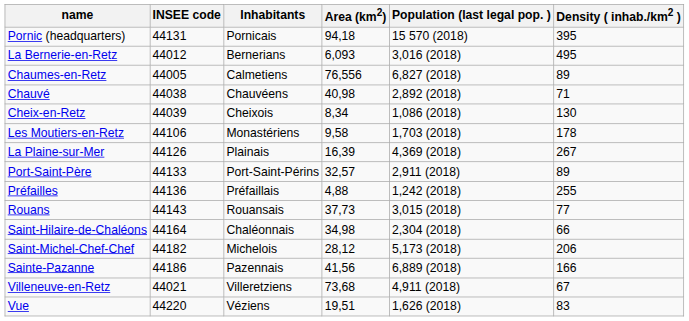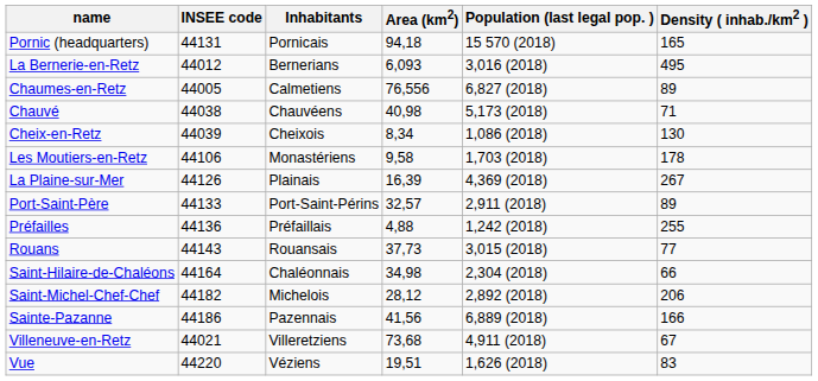Pornic (headquarters) | Density ( inhab./km2 ): 395 -> 165
Chauvé | Population (last legal pop. ): 2,892 (2018) -> 5,173 (2018)
Saint-Michel-Chef-Chef | Population (last legal pop. ): 5,173 (2018) -> 2,892 (2018)
